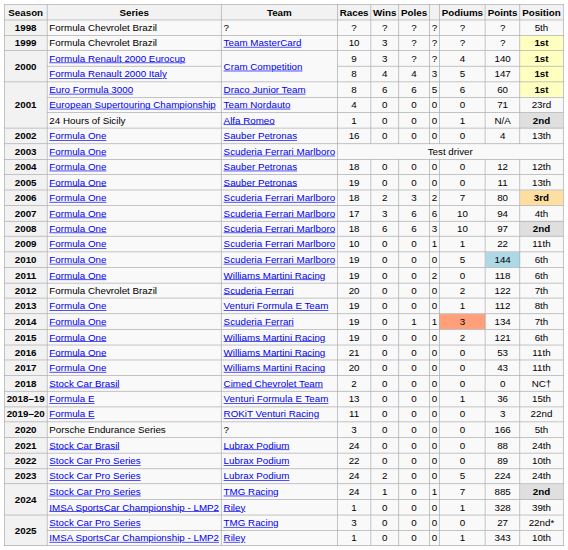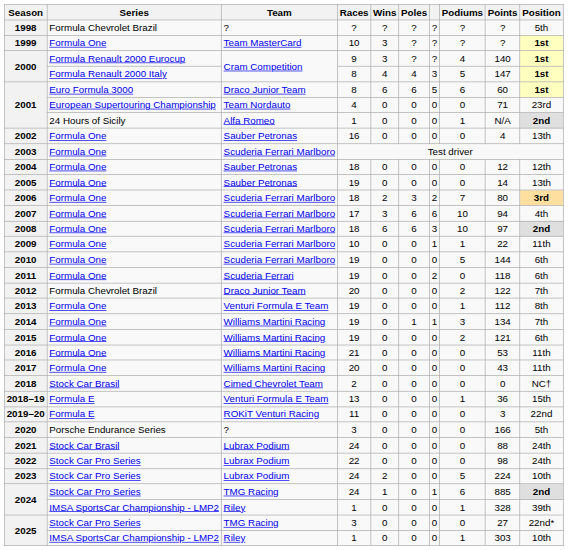1999 | Series: Formula Chevrolet Brazil -> Formula One
2005 | Points: 11 -> 14
2010 | Points: lightblue background -> no background
2011 | Team: Williams Martini Racing -> Scuderia Ferrari
2012 | Team: Scuderia Ferrari -> Draco Junior Team
2014 | Team: Scuderia Ferrari -> Williams Martini Racing
2014 | Podiums: lightsalmon background -> no background
2022 | Points: 89 -> 98
2022 | Position: 10th -> 24th
2023 | Position: 24th -> 10th
2024 / 24 | Podiums: 7 -> 6
2025 / 1 | Points: 343 -> 303
